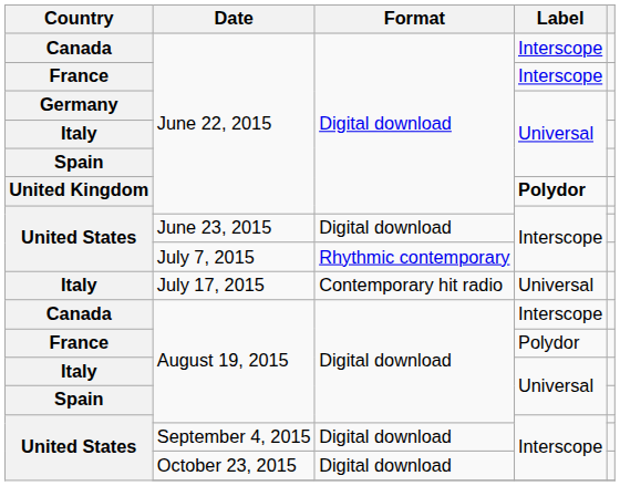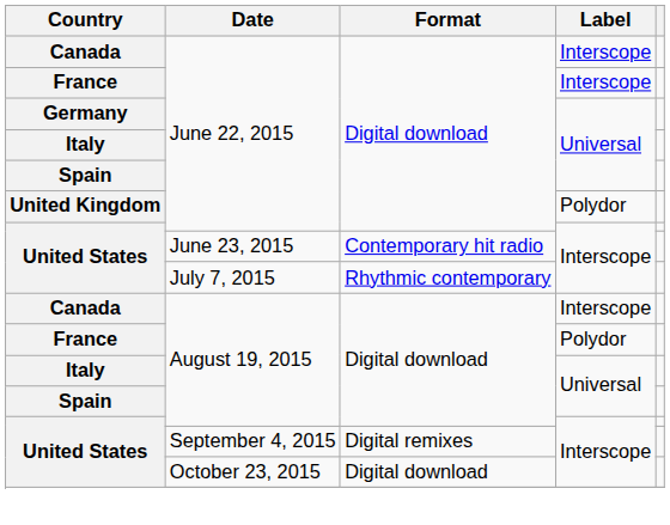United Kingdom | Label: bold -> normal
United States / June 23, 2015 | Format: Digital download -> Contemporary hit radio
- row: Italy | July 17, 2015 | Contemporary hit radio | Universal
United States / September 4, 2015 | Format: Digital download -> Digital remixes
